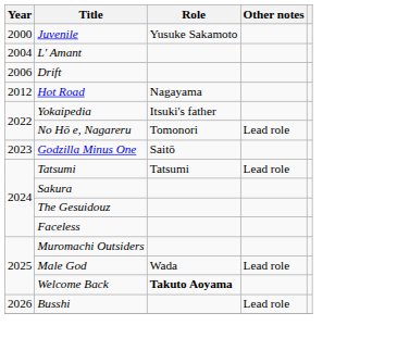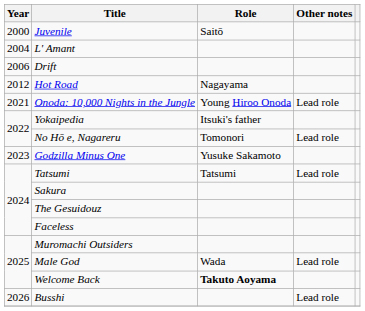Juvenile | Role: Yusuke Sakamoto -> Saitō
+ row: 2021 | Onoda: 10,000 Nights in the Jungle | Young Hiroo Onoda | Lead role
Godzilla Minus One | Role: Saitō -> Yusuke Sakamoto
